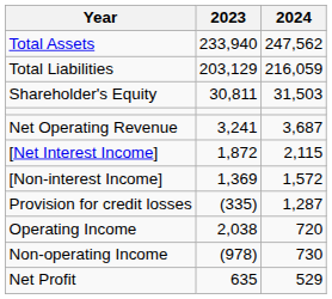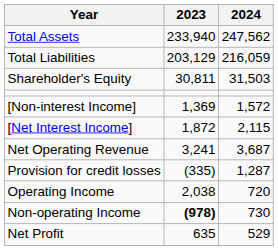rows swapped: Net Operating Revenue <-> [Non-interest Income]
Non-operating Income | 2023: normal -> bold
